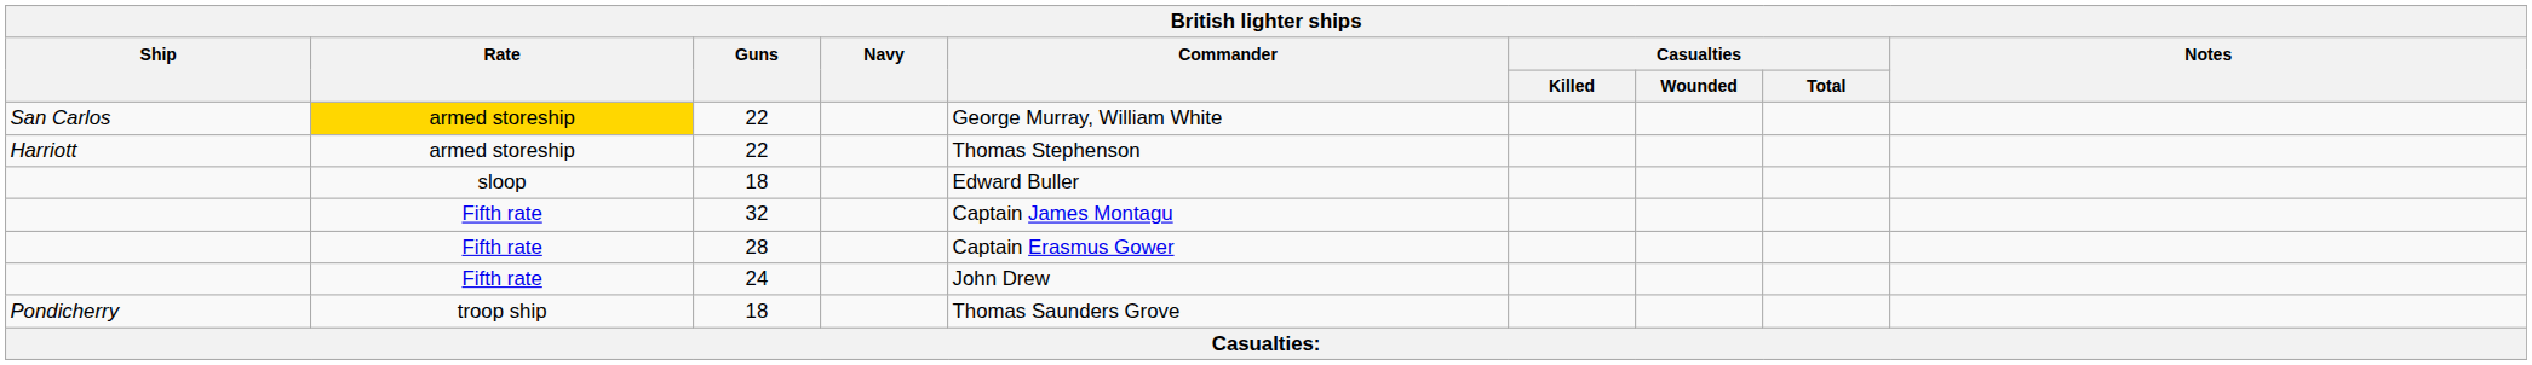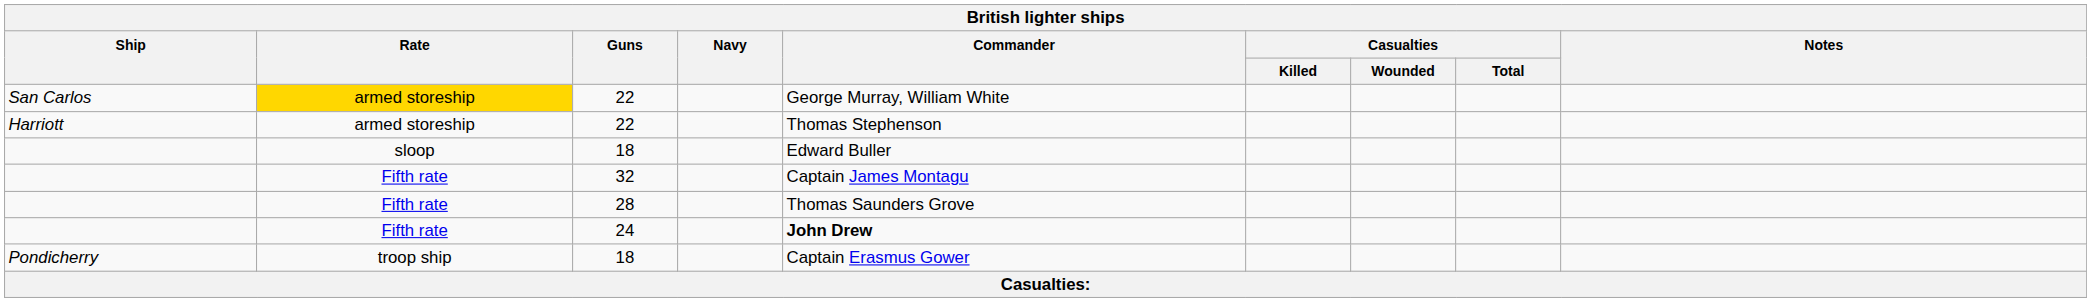28 | Commander: Captain Erasmus Gower -> Thomas Saunders Grove
24 | Commander: normal -> bold
Pondicherry / 18 | Commander: Thomas Saunders Grove -> Captain Erasmus Gower
